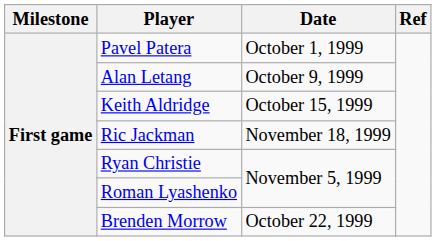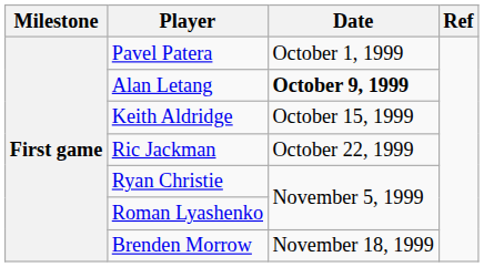Alan Letang | Date: normal -> bold
Ric Jackman | Date: November 18, 1999 -> October 22, 1999
Brenden Morrow | Date: October 22, 1999 -> November 18, 1999
